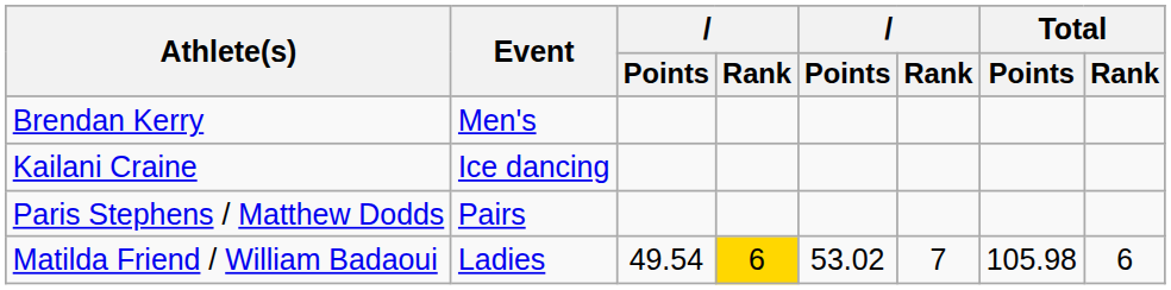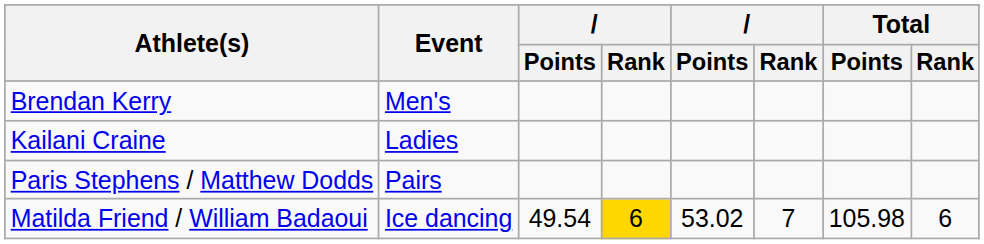Kailani Craine | Event: Ice dancing -> Ladies
Matilda Friend / William Badaoui | Event: Ladies -> Ice dancing
